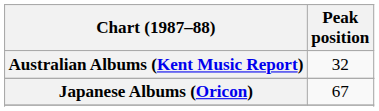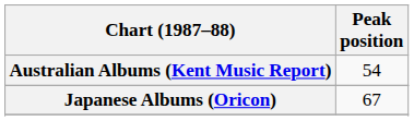Australian Albums (Kent Music Report) | Peak position: 32 -> 54
